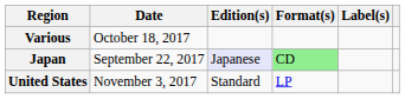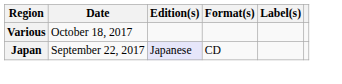Japan | Format(s): lightgreen background -> no background
- row: United States | November 3, 2017 | Standard | LP
